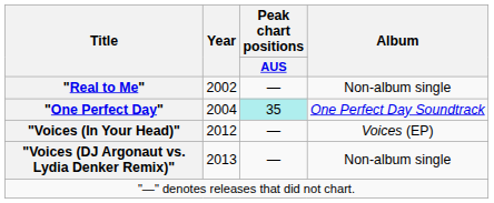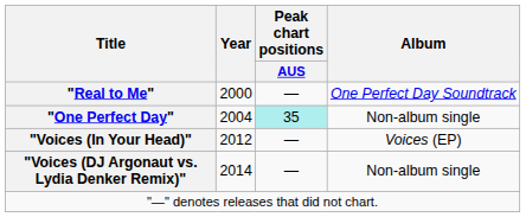"Real to Me" | Year: 2002 -> 2000
"Real to Me" | Album: Non-album single -> One Perfect Day Soundtrack
"One Perfect Day" | Album: One Perfect Day Soundtrack -> Non-album single
"Voices (DJ Argonaut vs. Lydia Denker Remix)" | Year: 2013 -> 2014
